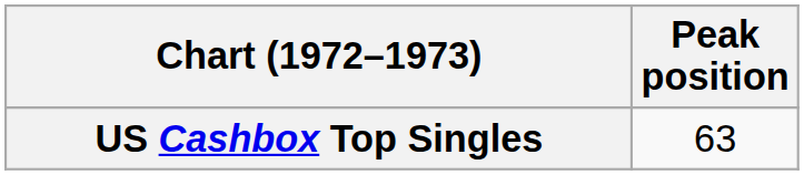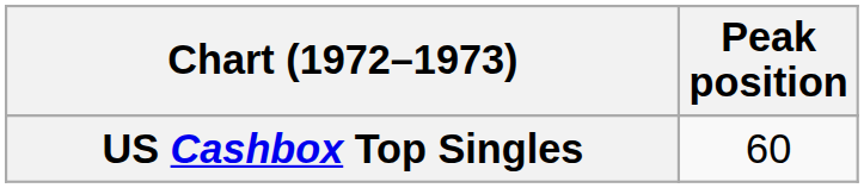US Cashbox Top Singles | Peak position: 63 -> 60
